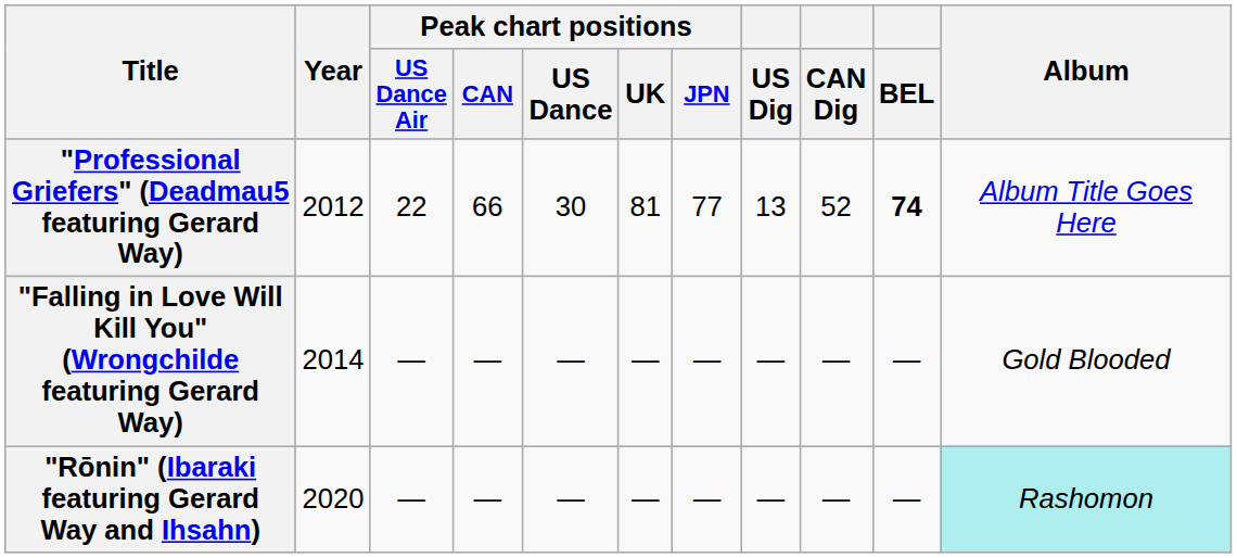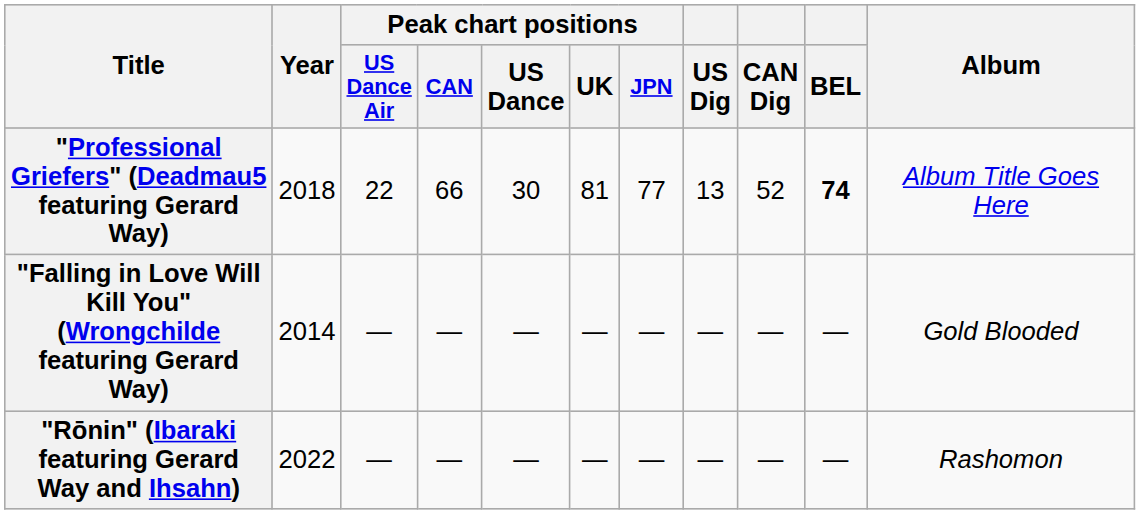"Professional Griefers" (Deadmau5 featuring Gerard Way) | Year: 2012 -> 2018
"Rōnin" (Ibaraki featuring Gerard Way and Ihsahn) | Year: 2020 -> 2022
"Rōnin" (Ibaraki featuring Gerard Way and Ihsahn) | Album: paleturquoise background -> no background
